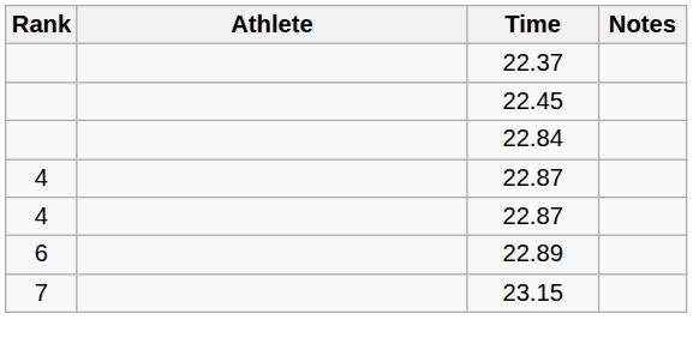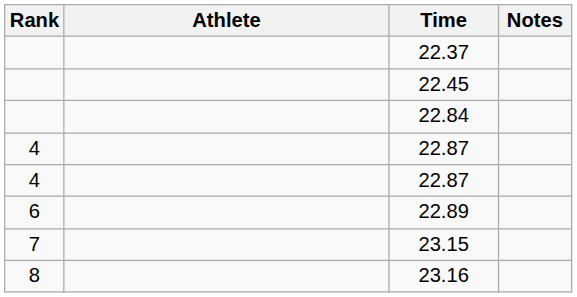+ row: 8 | 23.16
